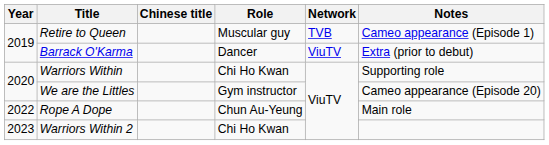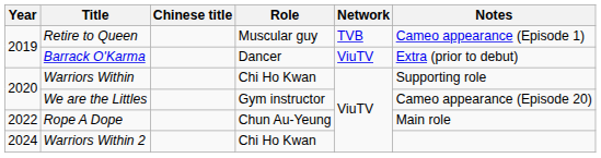Warriors Within 2 | Year: 2023 -> 2024
